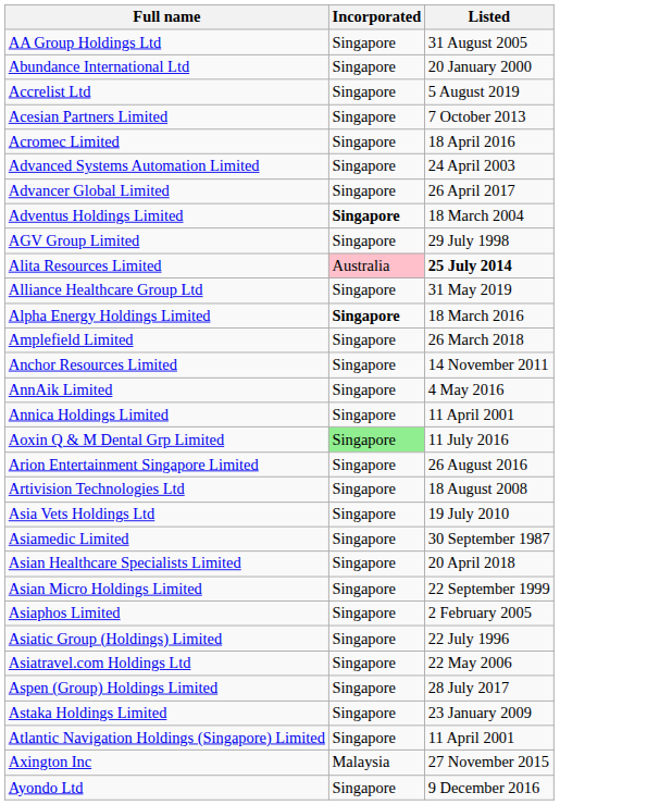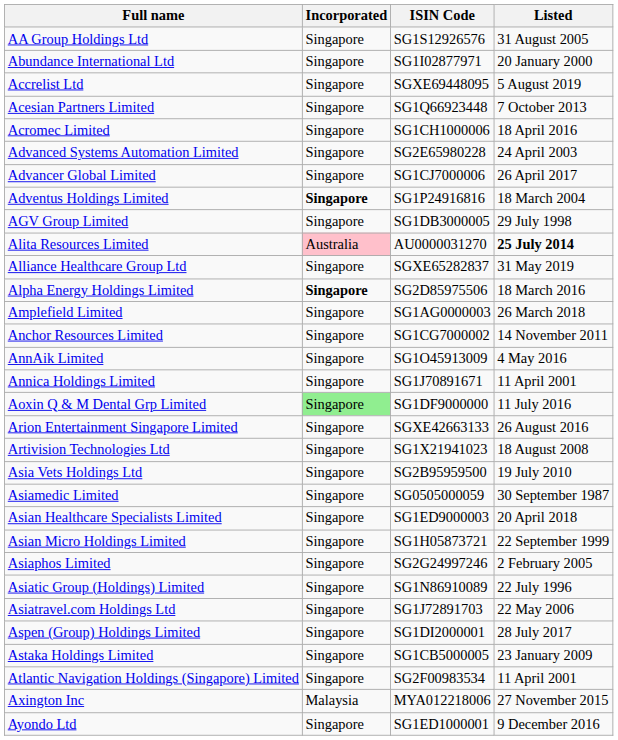+ column: ISIN Code | SG1S12926576 | SG1I02877971 | SGXE69448095 | SG1Q66923448 | SG1CH1000006 | SG2E65980228 | SG1CJ7000006 | SG1P24916816 | SG1DB3000005 | AU0000031270 | SGXE65282837 | SG2D85975506 | SG1AG0000003 | SG1CG7000002 | SG1O45913009 | SG1J70891671 | SG1DF9000000 | SGXE42663133 | SG1X21941023 | SG2B95959500 | SG0505000059 | SG1ED9000003 | SG1H05873721 | SG2G24997246 | SG1N86910089 | SG1J72891703 | SG1DI2000001 | SG1CB5000005 | SG2F00983534 | MYA012218006 | SG1ED1000001
